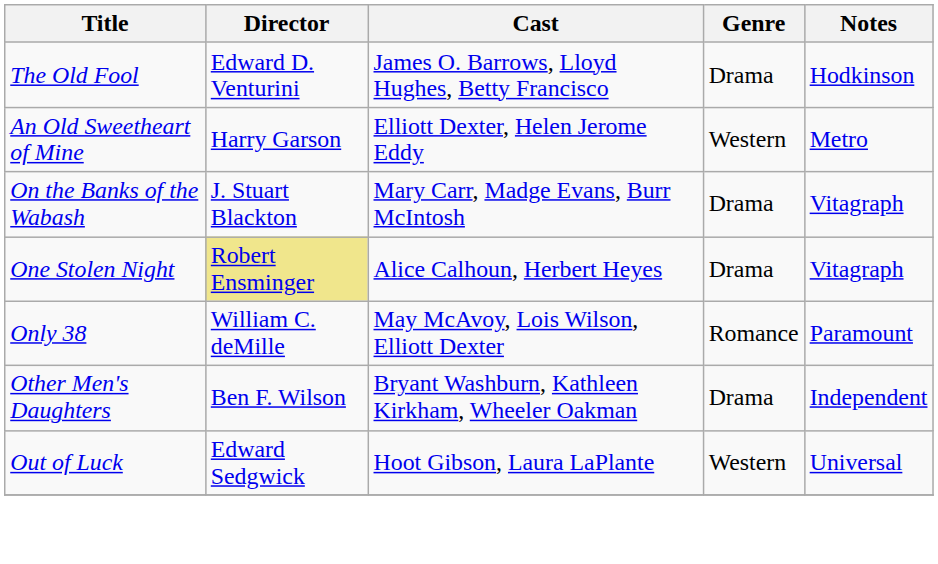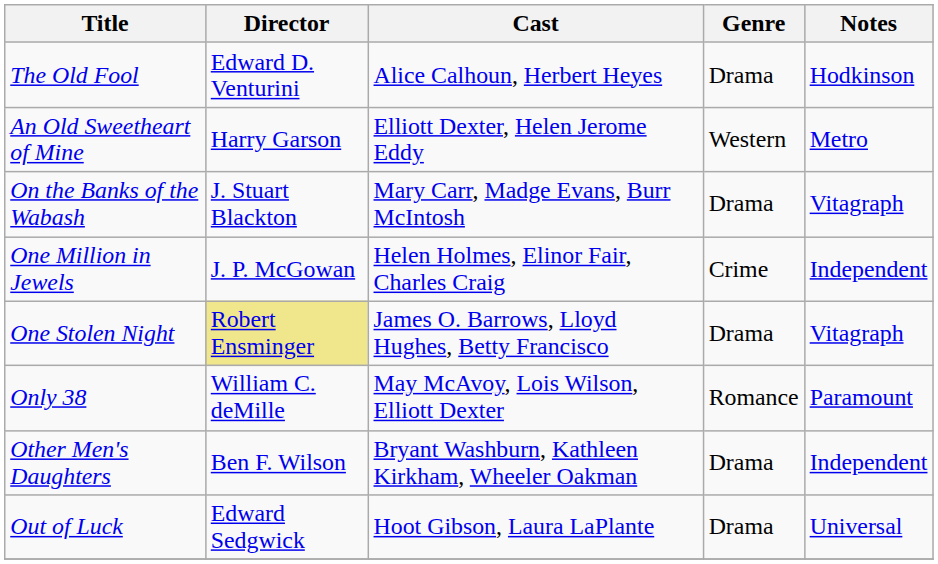The Old Fool | Cast: James O. Barrows, Lloyd Hughes, Betty Francisco -> Alice Calhoun, Herbert Heyes
+ row: One Million in Jewels | J. P. McGowan | Helen Holmes, Elinor Fair, Charles Craig | Crime | Independent
One Stolen Night | Cast: Alice Calhoun, Herbert Heyes -> James O. Barrows, Lloyd Hughes, Betty Francisco
Out of Luck | Genre: Western -> Drama
